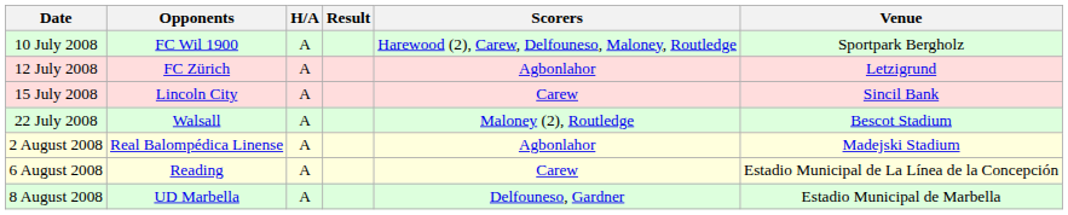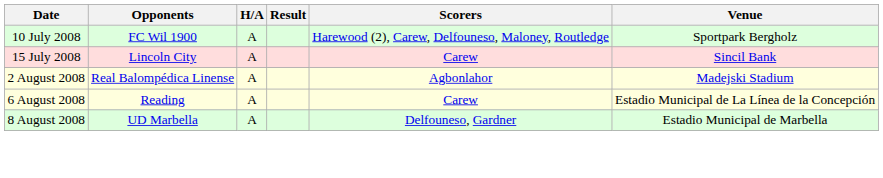- row: 12 July 2008 | FC Zürich | A | Agbonlahor | Letzigrund
- row: 22 July 2008 | Walsall | A | Maloney (2), Routledge | Bescot Stadium
